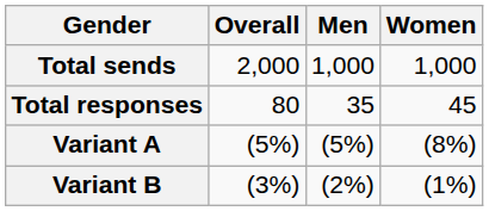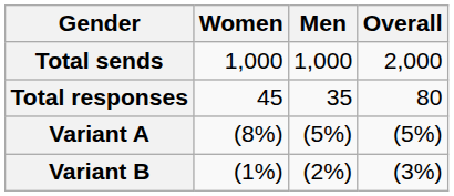columns swapped: Overall <-> Women
